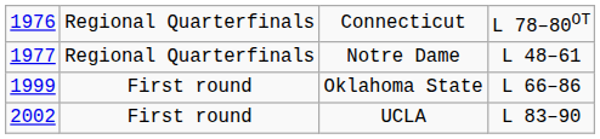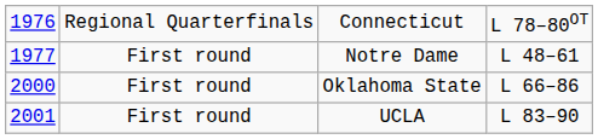Notre Dame | column 2: Regional Quarterfinals -> First round
Oklahoma State | column 1: 1999 -> 2000
UCLA | column 1: 2002 -> 2001
